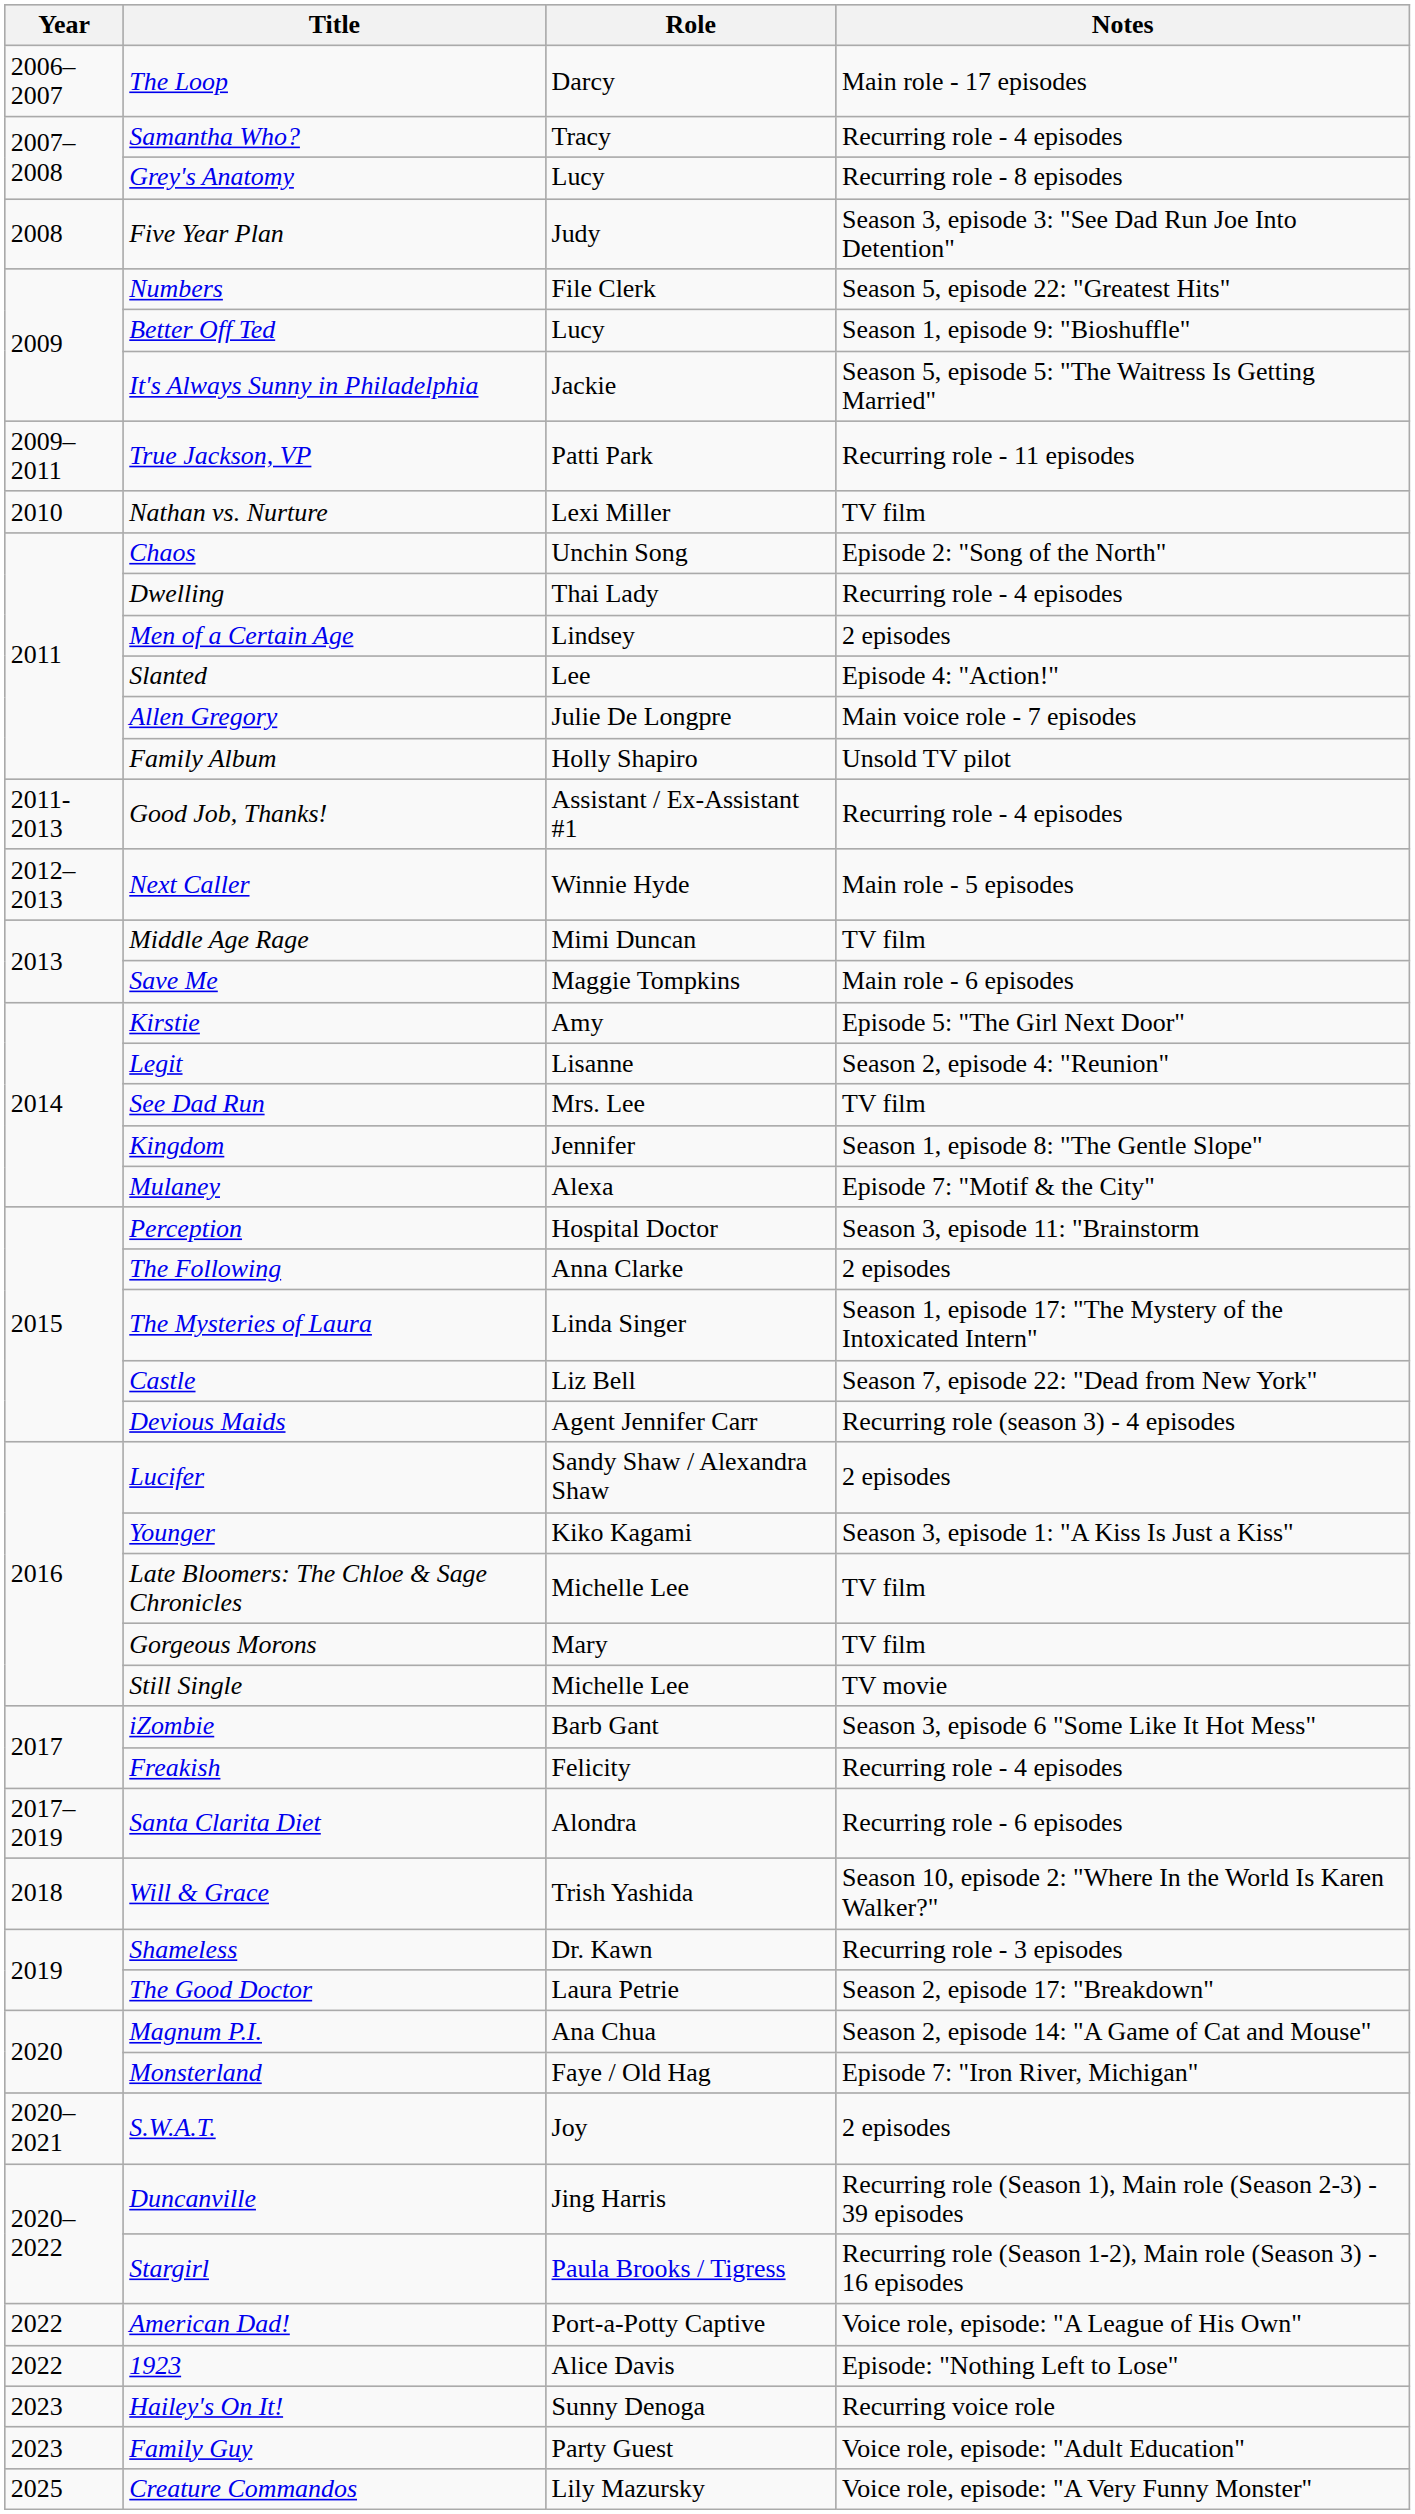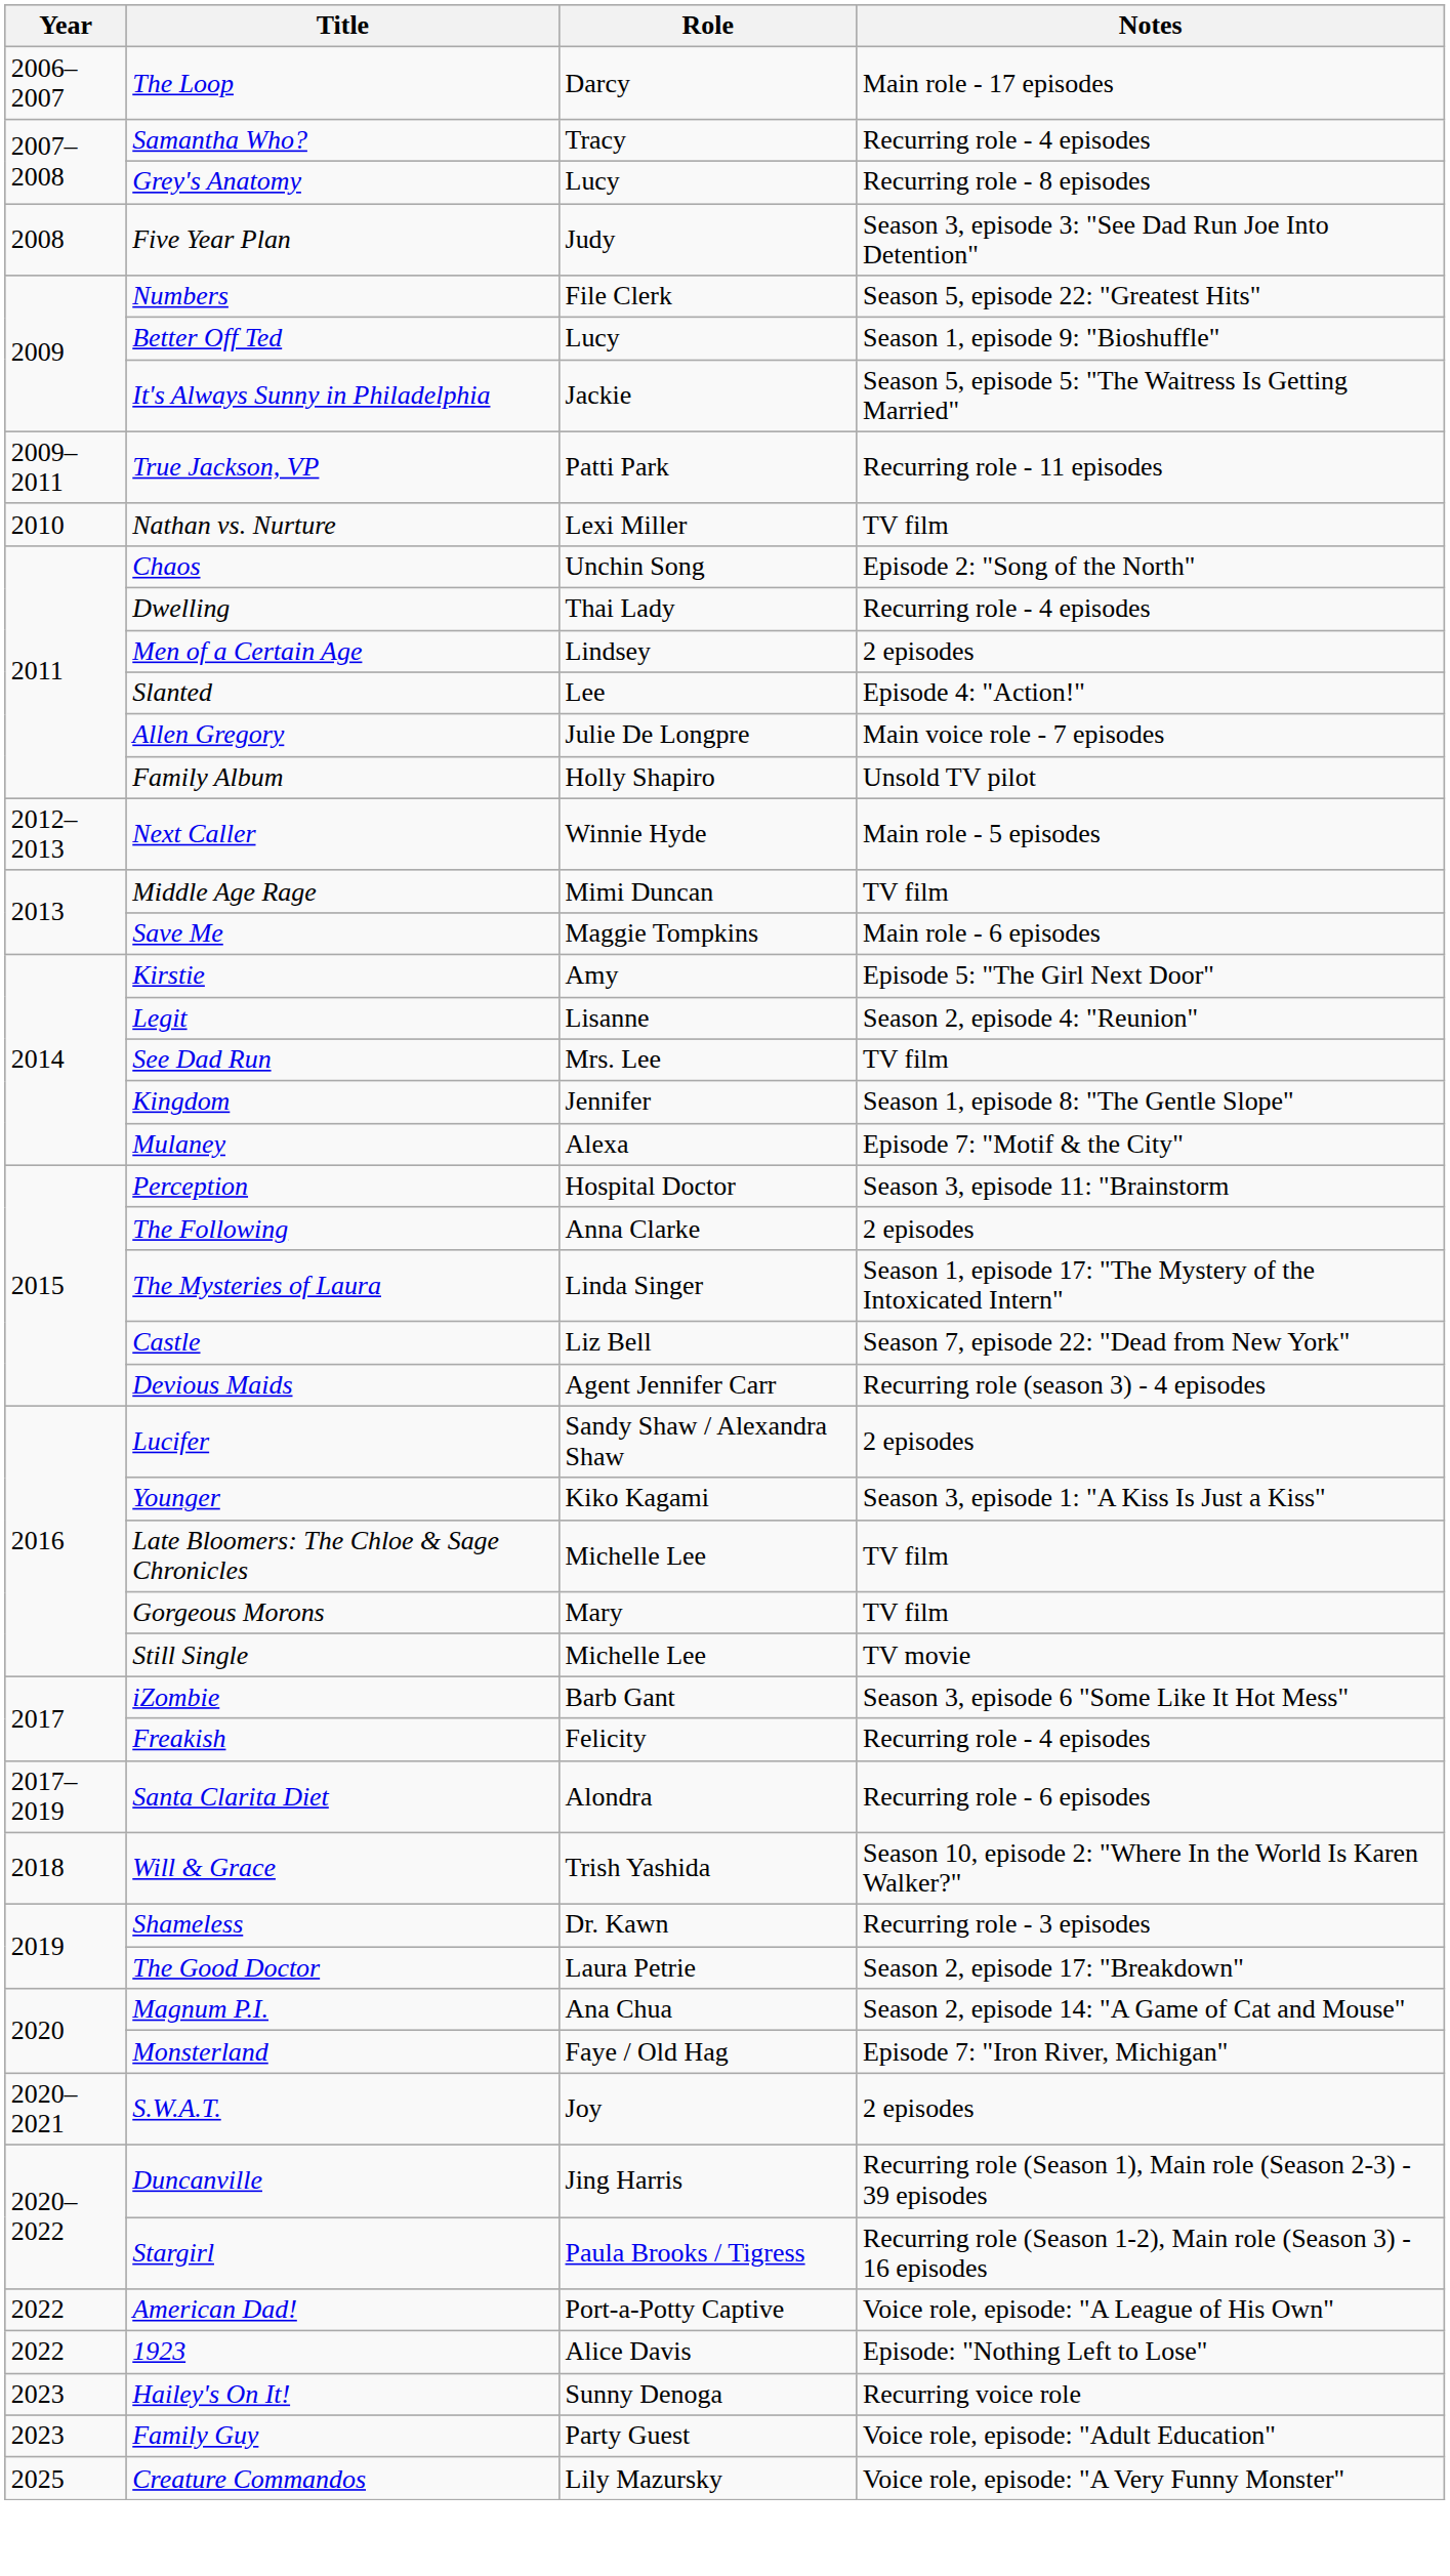- row: 2011-2013 | Good Job, Thanks! | Assistant / Ex-Assistant #1 | Recurring role - 4 episodes
